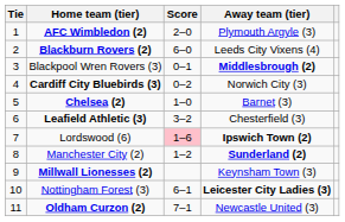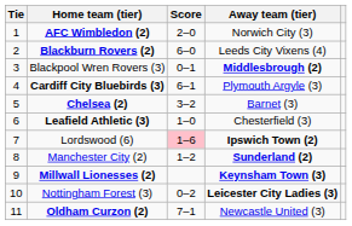AFC Wimbledon (2) | Away team (tier): Plymouth Argyle (3) -> Norwich City (3)
Cardiff City Bluebirds (3) | Score: 0–2 -> 6–1
Cardiff City Bluebirds (3) | Away team (tier): Norwich City (3) -> Plymouth Argyle (3)
Chelsea (2) | Score: 1–0 -> 3–2
Leafield Athletic (3) | Score: 3–2 -> 1–0
Millwall Lionesses (2) | Away team (tier): normal -> bold
Nottingham Forest (3) | Score: 6–1 -> 0–2
